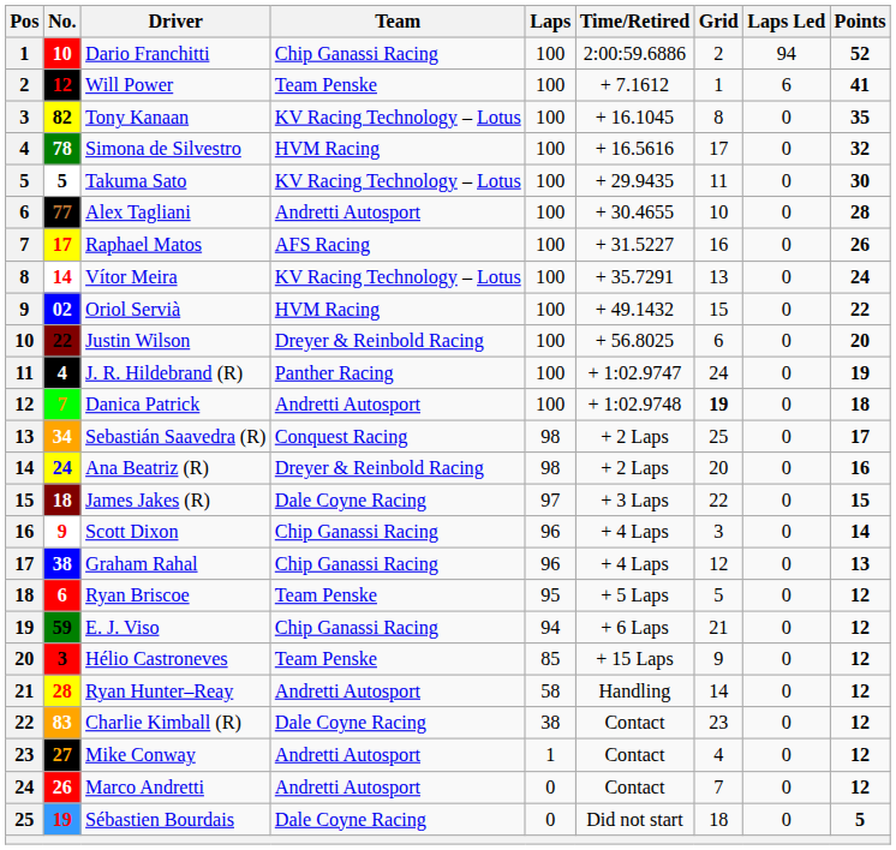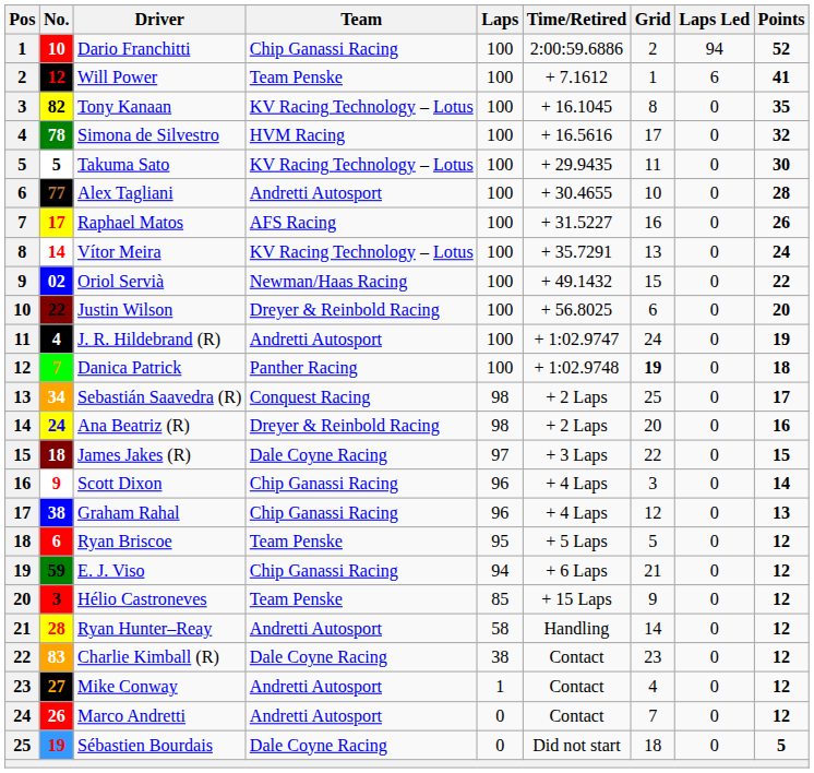Oriol Servià | Team: HVM Racing -> Newman/Haas Racing
J. R. Hildebrand (R) | Team: Panther Racing -> Andretti Autosport
Danica Patrick | Team: Andretti Autosport -> Panther Racing
